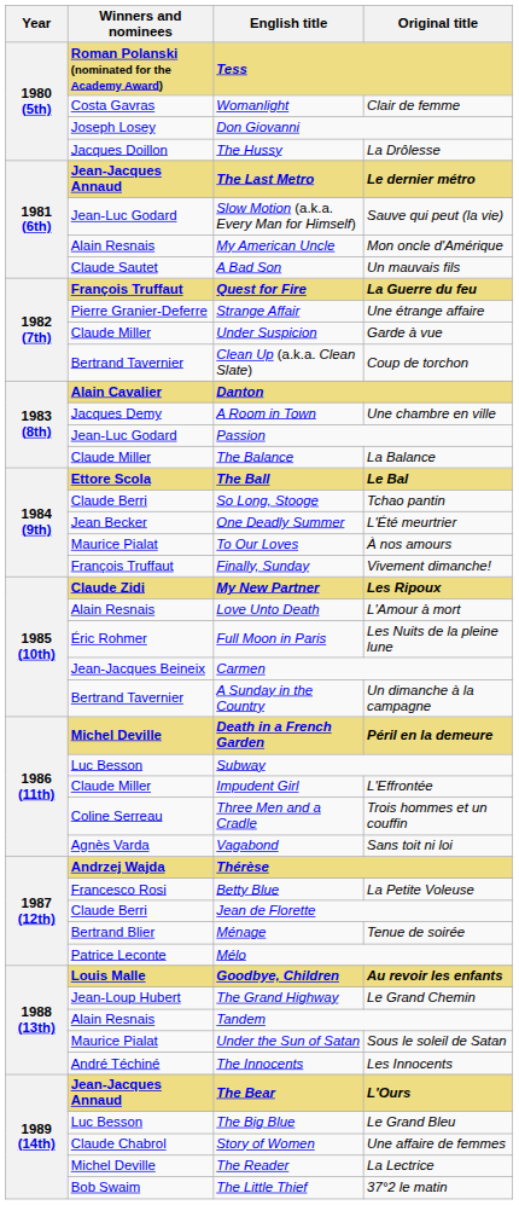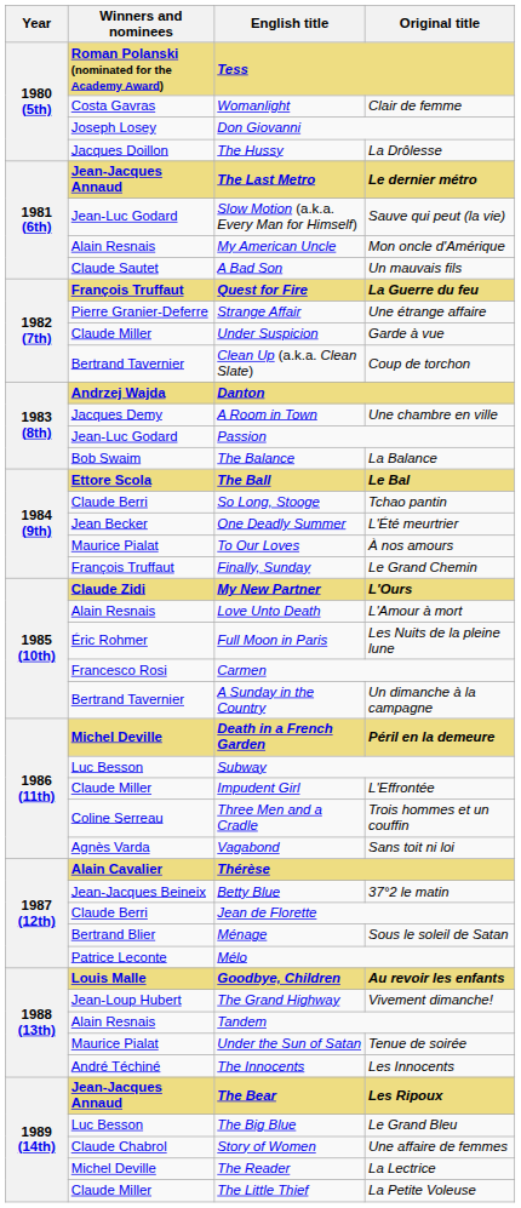Danton | Winners and nominees: Alain Cavalier -> Andrzej Wajda
The Balance | Winners and nominees: Claude Miller -> Bob Swaim
Finally, Sunday | Original title: Vivement dimanche! -> Le Grand Chemin
My New Partner | Original title: Les Ripoux -> L'Ours
Carmen | Winners and nominees: Jean-Jacques Beineix -> Francesco Rosi
Thérèse | Winners and nominees: Andrzej Wajda -> Alain Cavalier
Betty Blue | Winners and nominees: Francesco Rosi -> Jean-Jacques Beineix
Betty Blue | Original title: La Petite Voleuse -> 37°2 le matin
Ménage | Original title: Tenue de soirée -> Sous le soleil de Satan
The Grand Highway | Original title: Le Grand Chemin -> Vivement dimanche!
Under the Sun of Satan | Original title: Sous le soleil de Satan -> Tenue de soirée
The Bear | Original title: L'Ours -> Les Ripoux
The Little Thief | Winners and nominees: Bob Swaim -> Claude Miller
The Little Thief | Original title: 37°2 le matin -> La Petite Voleuse
